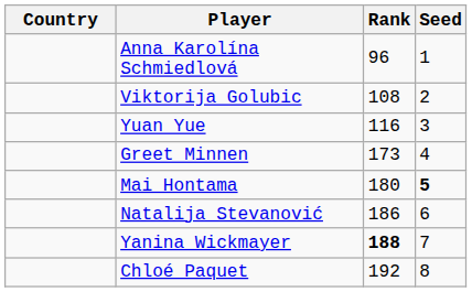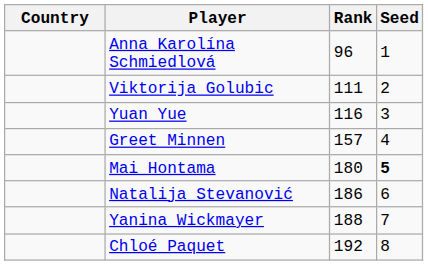Viktorija Golubic | Rank: 108 -> 111
Greet Minnen | Rank: 173 -> 157
Yanina Wickmayer | Rank: bold -> normal
